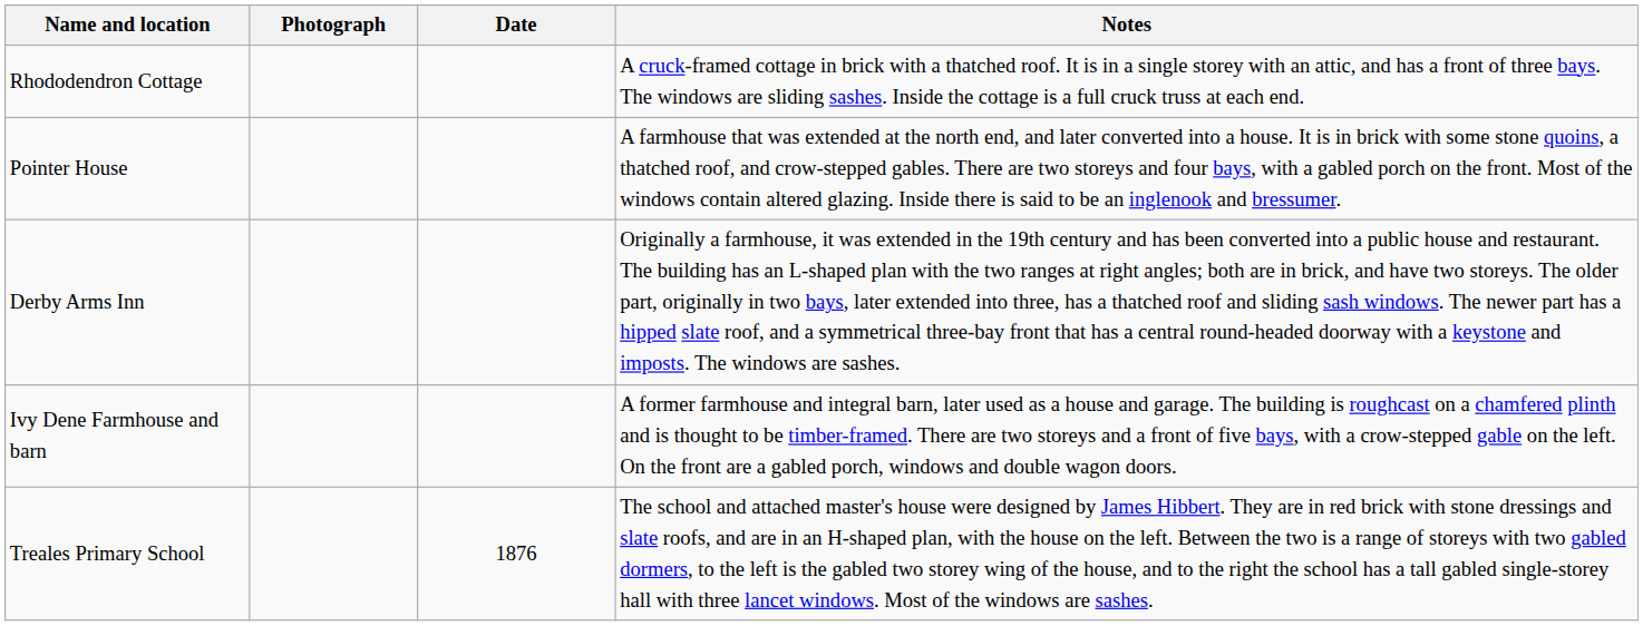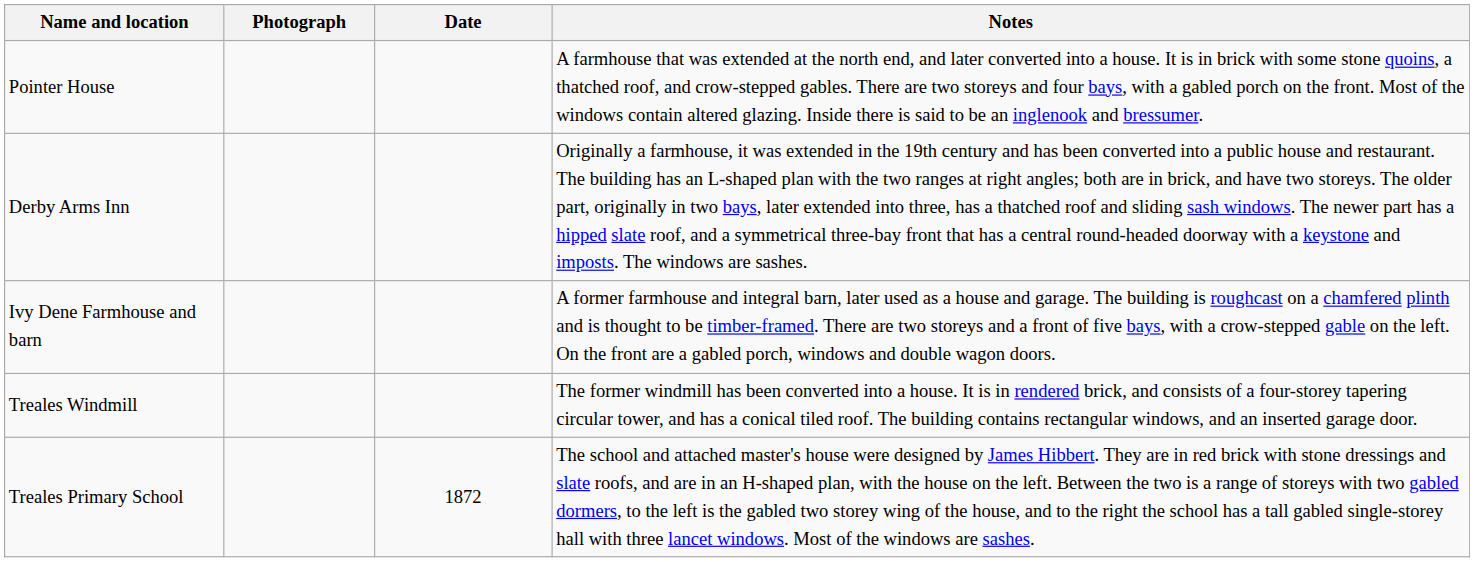- row: Rhododendron Cottage | A cruck-framed cottage in brick with a thatched roof. It is in a single storey with an attic, and has a front of three bays. The windows are sliding sashes. Inside the cottage is a full cruck truss at each end.
+ row: Treales Windmill | The former windmill has been converted into a house. It is in rendered brick, and consists of a four-storey tapering circular tower, and has a conical tiled roof. The building contains rectangular windows, and an inserted garage door.
Treales Primary School | Date: 1876 -> 1872
